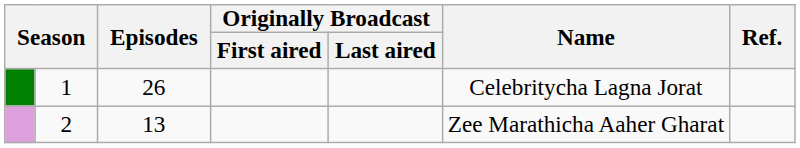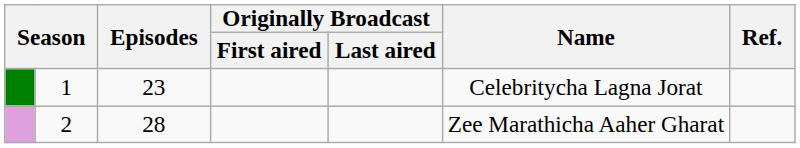1 | Episodes: 26 -> 23
2 | Episodes: 13 -> 28
